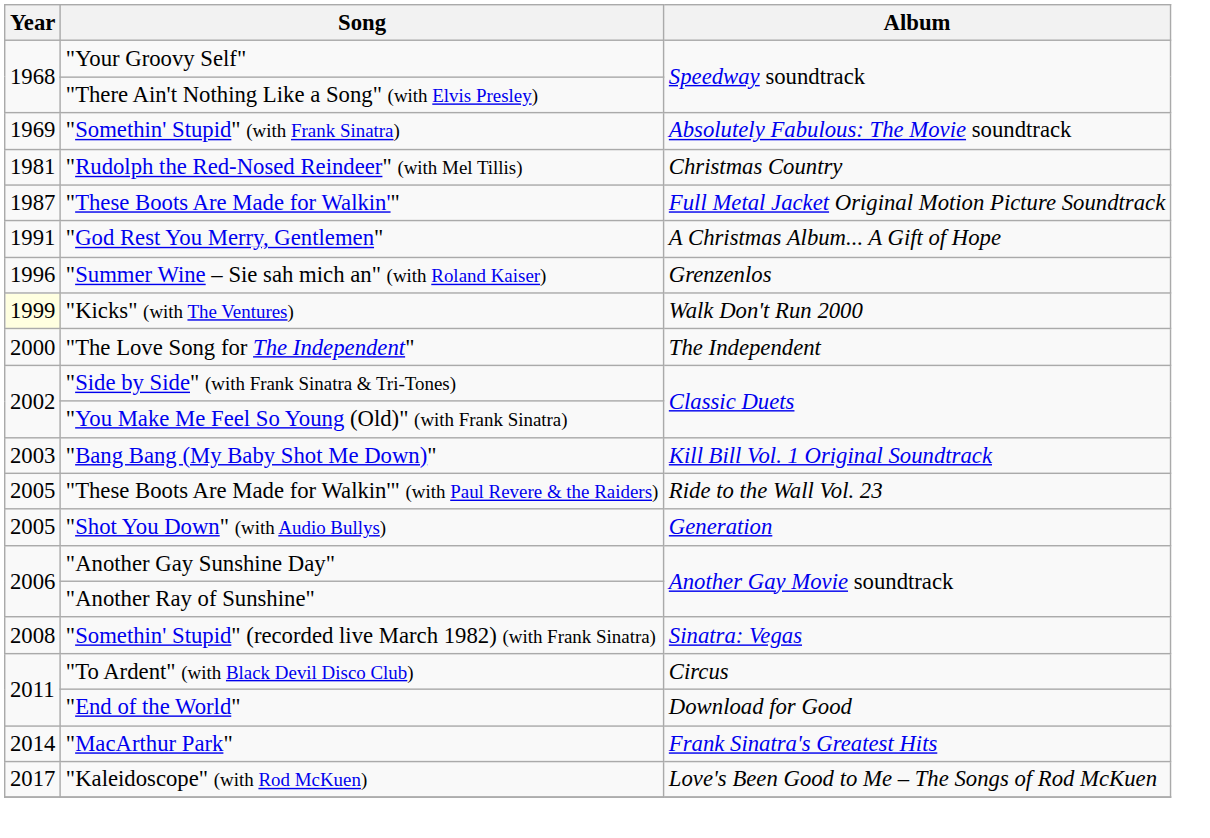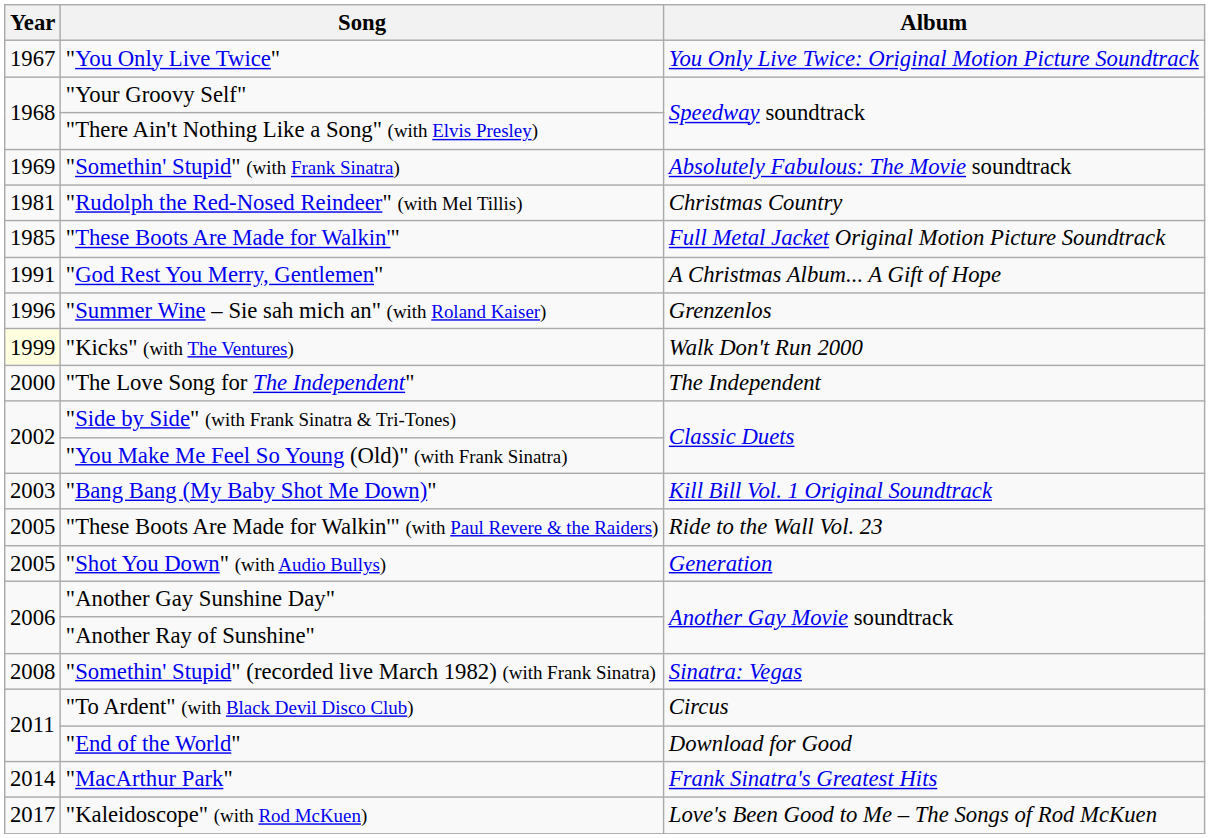+ row: 1967 | "You Only Live Twice" | You Only Live Twice: Original Motion Picture Soundtrack
"These Boots Are Made for Walkin'" | Year: 1987 -> 1985
